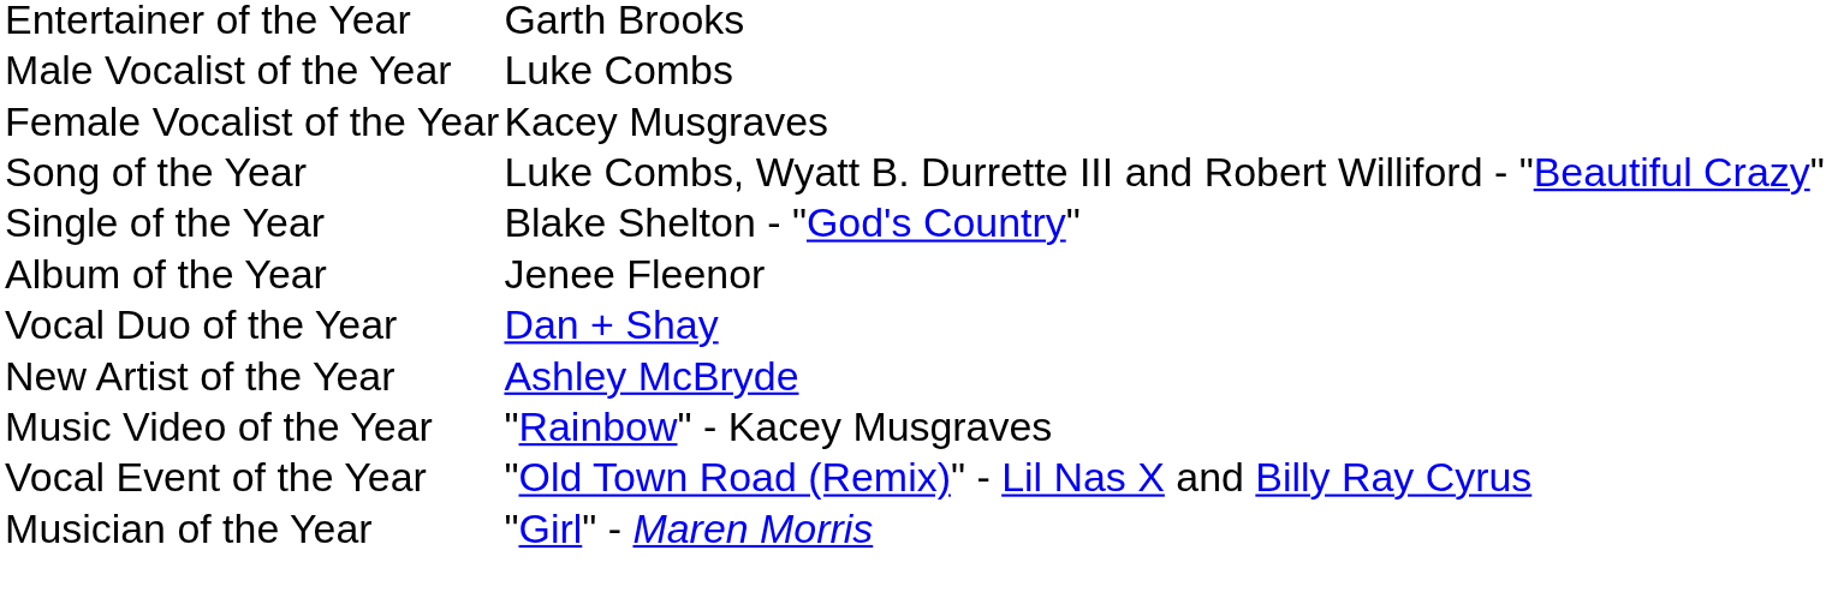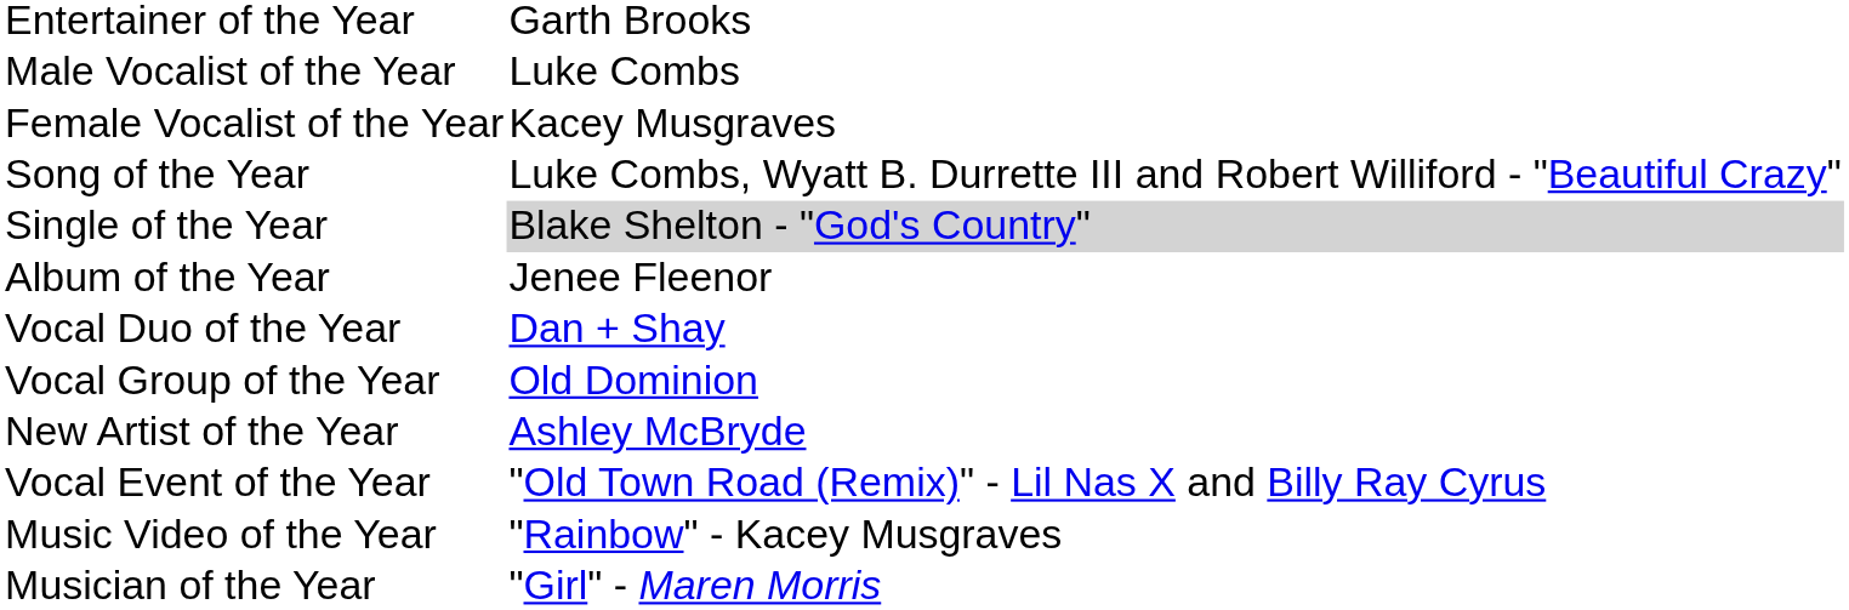Single of the Year | column 2: no background -> lightgrey background
+ row: Vocal Group of the Year | Old Dominion
rows swapped: Vocal Event of the Year <-> Music Video of the Year
